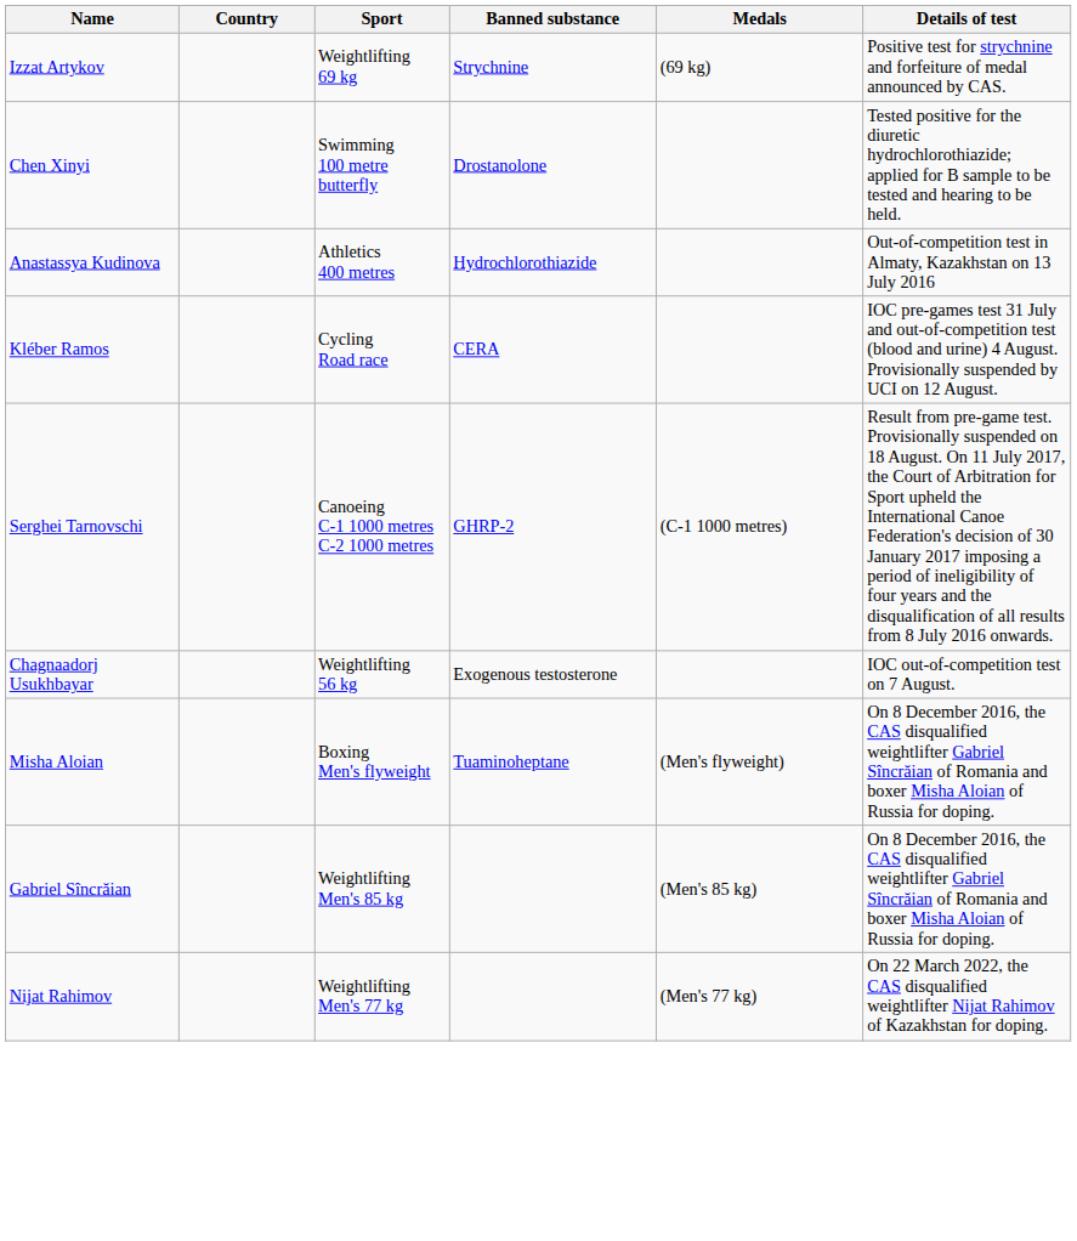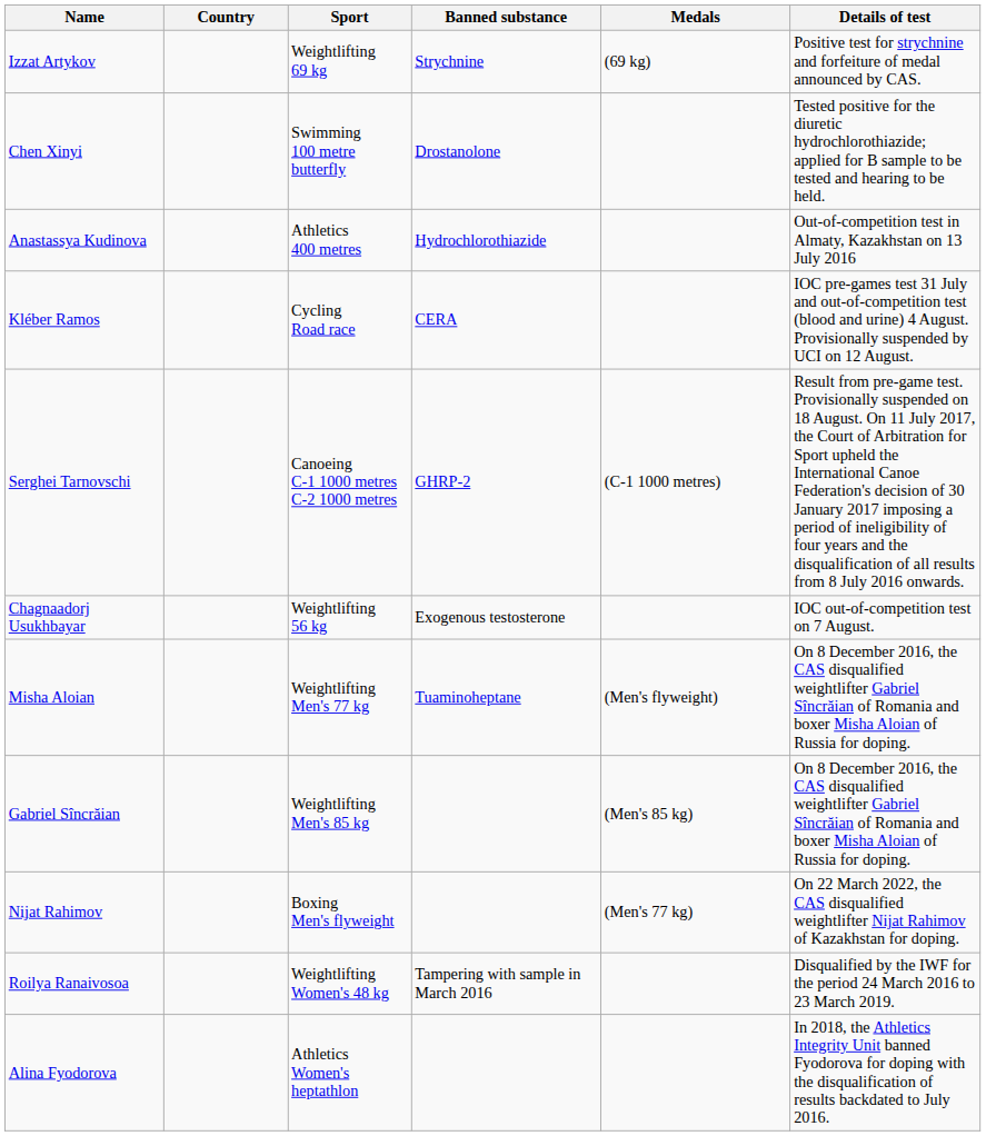Misha Aloian | Sport: Boxing Men's flyweight -> Weightlifting Men's 77 kg
Nijat Rahimov | Sport: Weightlifting Men's 77 kg -> Boxing Men's flyweight
+ row: Roilya Ranaivosoa | Weightlifting Women's 48 kg | Tampering with sample in March 2016 | Disqualified by the IWF for the period 24 March 2016 to 23 March 2019.
+ row: Alina Fyodorova | Athletics Women's heptathlon | In 2018, the Athletics Integrity Unit banned Fyodorova for doping with the disqualification of results backdated to July 2016.
